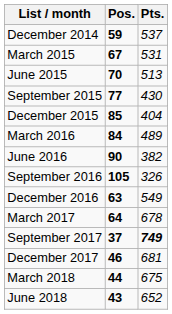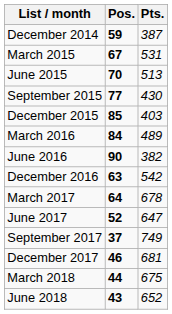December 2014 | Pts.: 537 -> 387
December 2015 | Pts.: 404 -> 403
- row: September 2016 | 105 | 326
December 2016 | Pts.: 549 -> 542
+ row: June 2017 | 52 | 647
September 2017 | Pts.: bold -> normal
